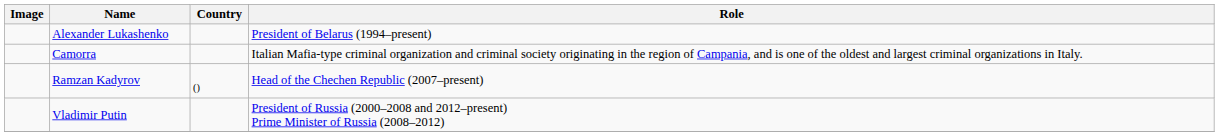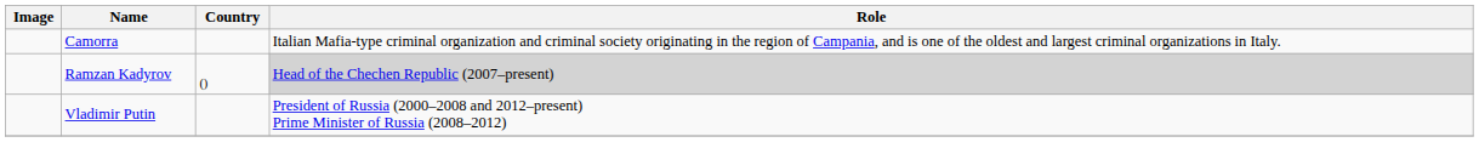- row: Alexander Lukashenko | President of Belarus (1994–present)
Ramzan Kadyrov | Role: no background -> lightgrey background
